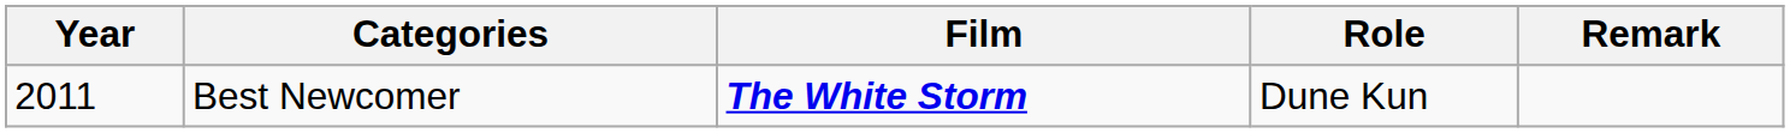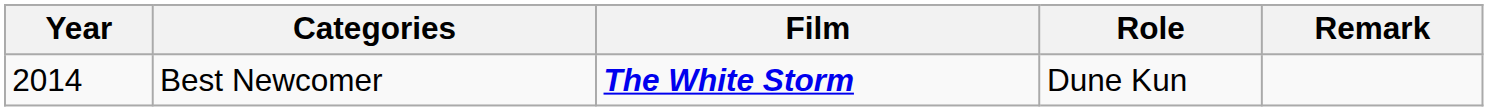Best Newcomer | Year: 2011 -> 2014
